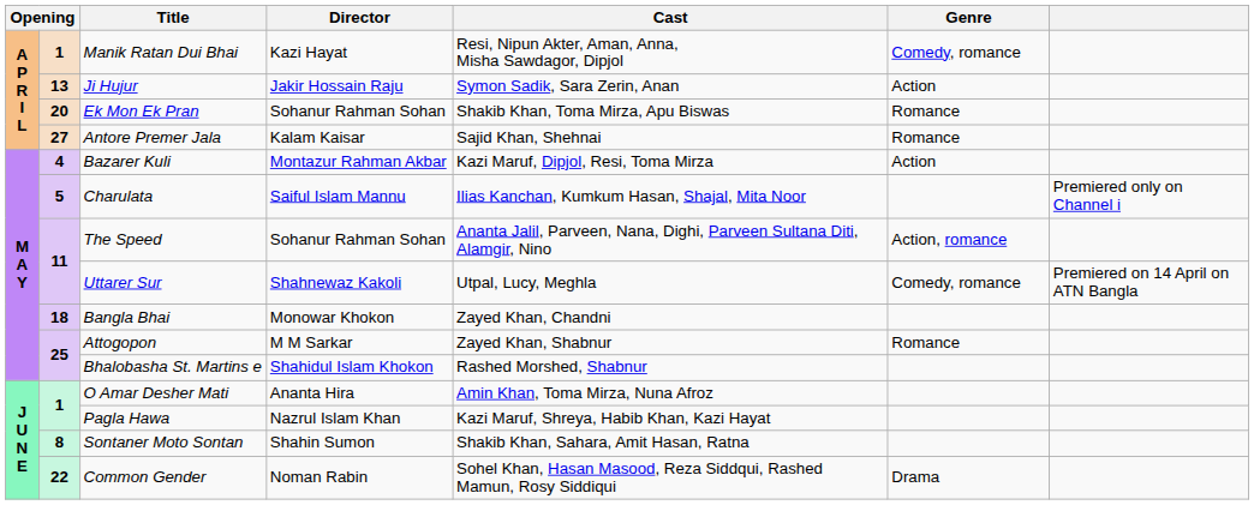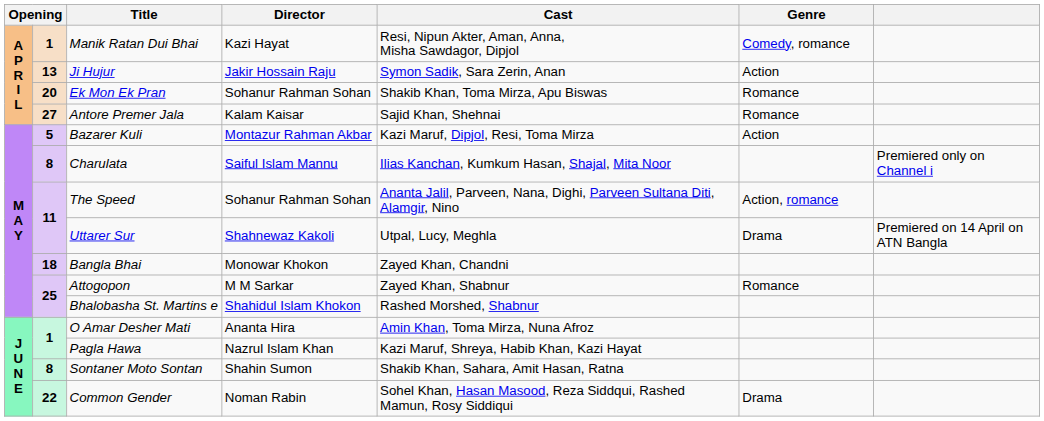Bazarer Kuli | column 2: 4 -> 5
Charulata | column 2: 5 -> 8
Uttarer Sur | Genre: Comedy, romance -> Drama
